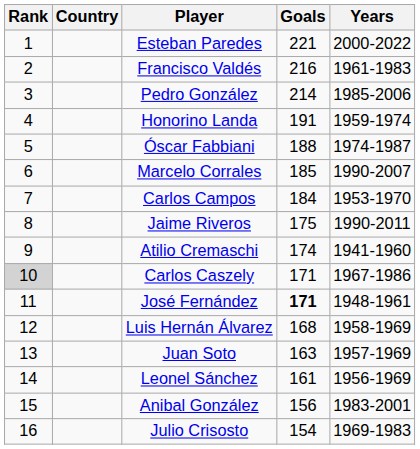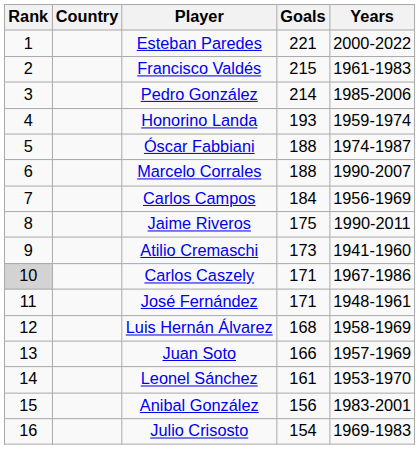Francisco Valdés | Goals: 216 -> 215
Honorino Landa | Goals: 191 -> 193
Marcelo Corrales | Goals: 185 -> 188
Carlos Campos | Years: 1953-1970 -> 1956-1969
Atilio Cremaschi | Goals: 174 -> 173
José Fernández | Goals: bold -> normal
Juan Soto | Goals: 163 -> 166
Leonel Sánchez | Years: 1956-1969 -> 1953-1970
